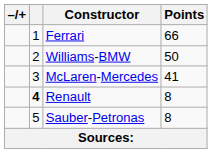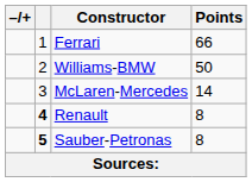McLaren-Mercedes | Points: 41 -> 14
Sauber-Petronas | column 2: normal -> bold
